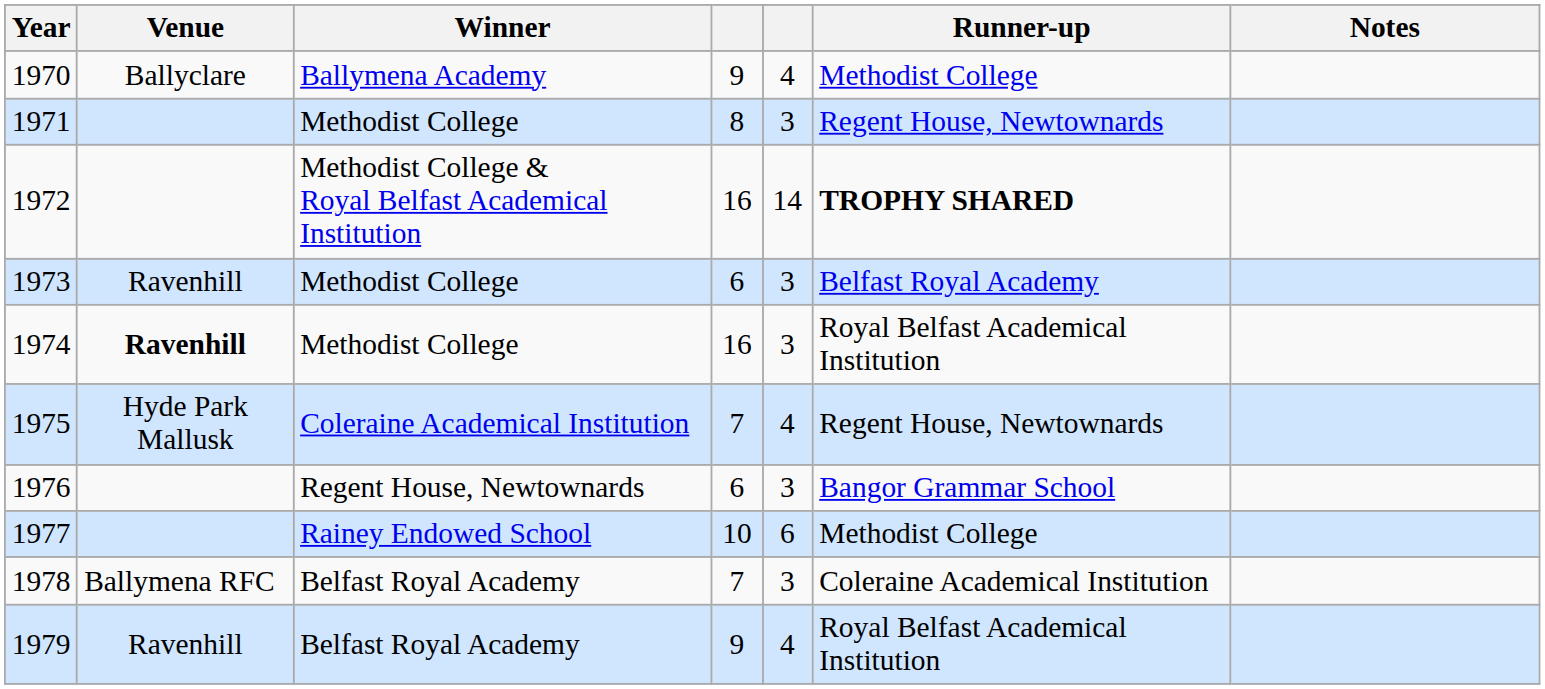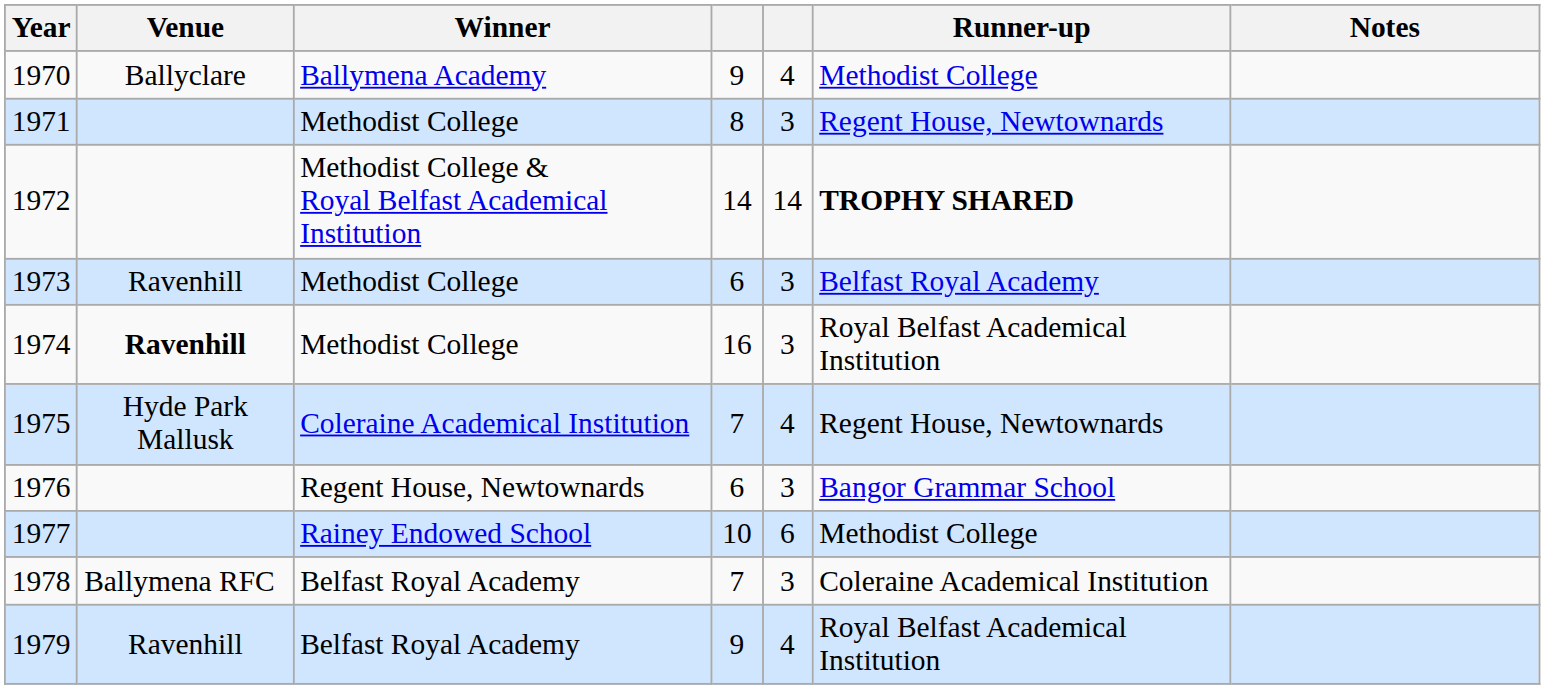1972 | column 4: 16 -> 14
